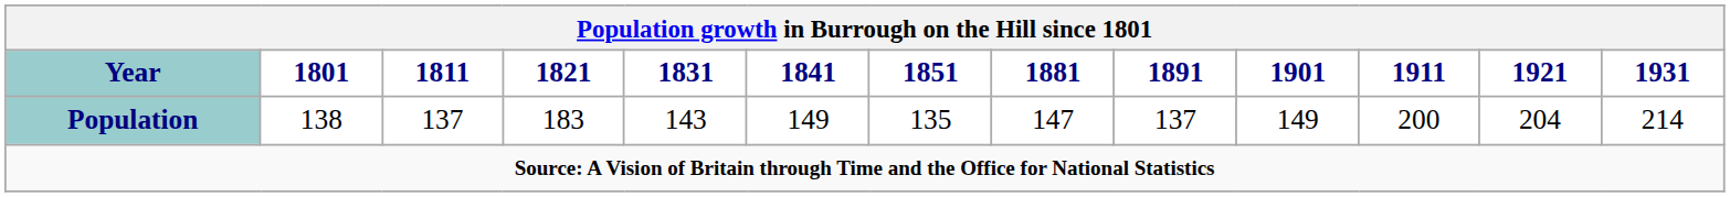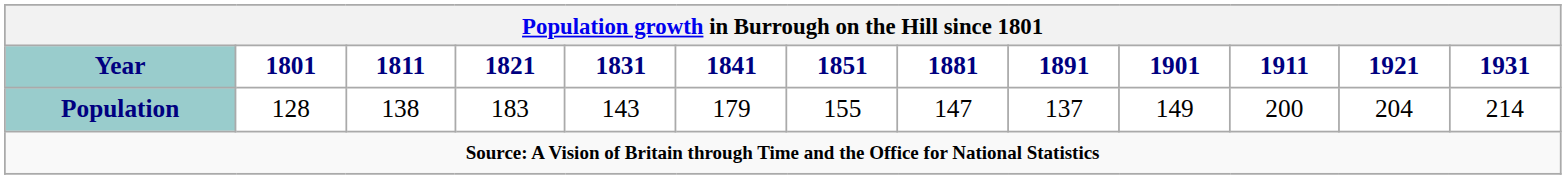Population | 1801: 138 -> 128
Population | 1811: 137 -> 138
Population | 1841: 149 -> 179
Population | 1851: 135 -> 155
